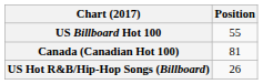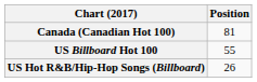rows swapped: Canada (Canadian Hot 100) <-> US Billboard Hot 100
